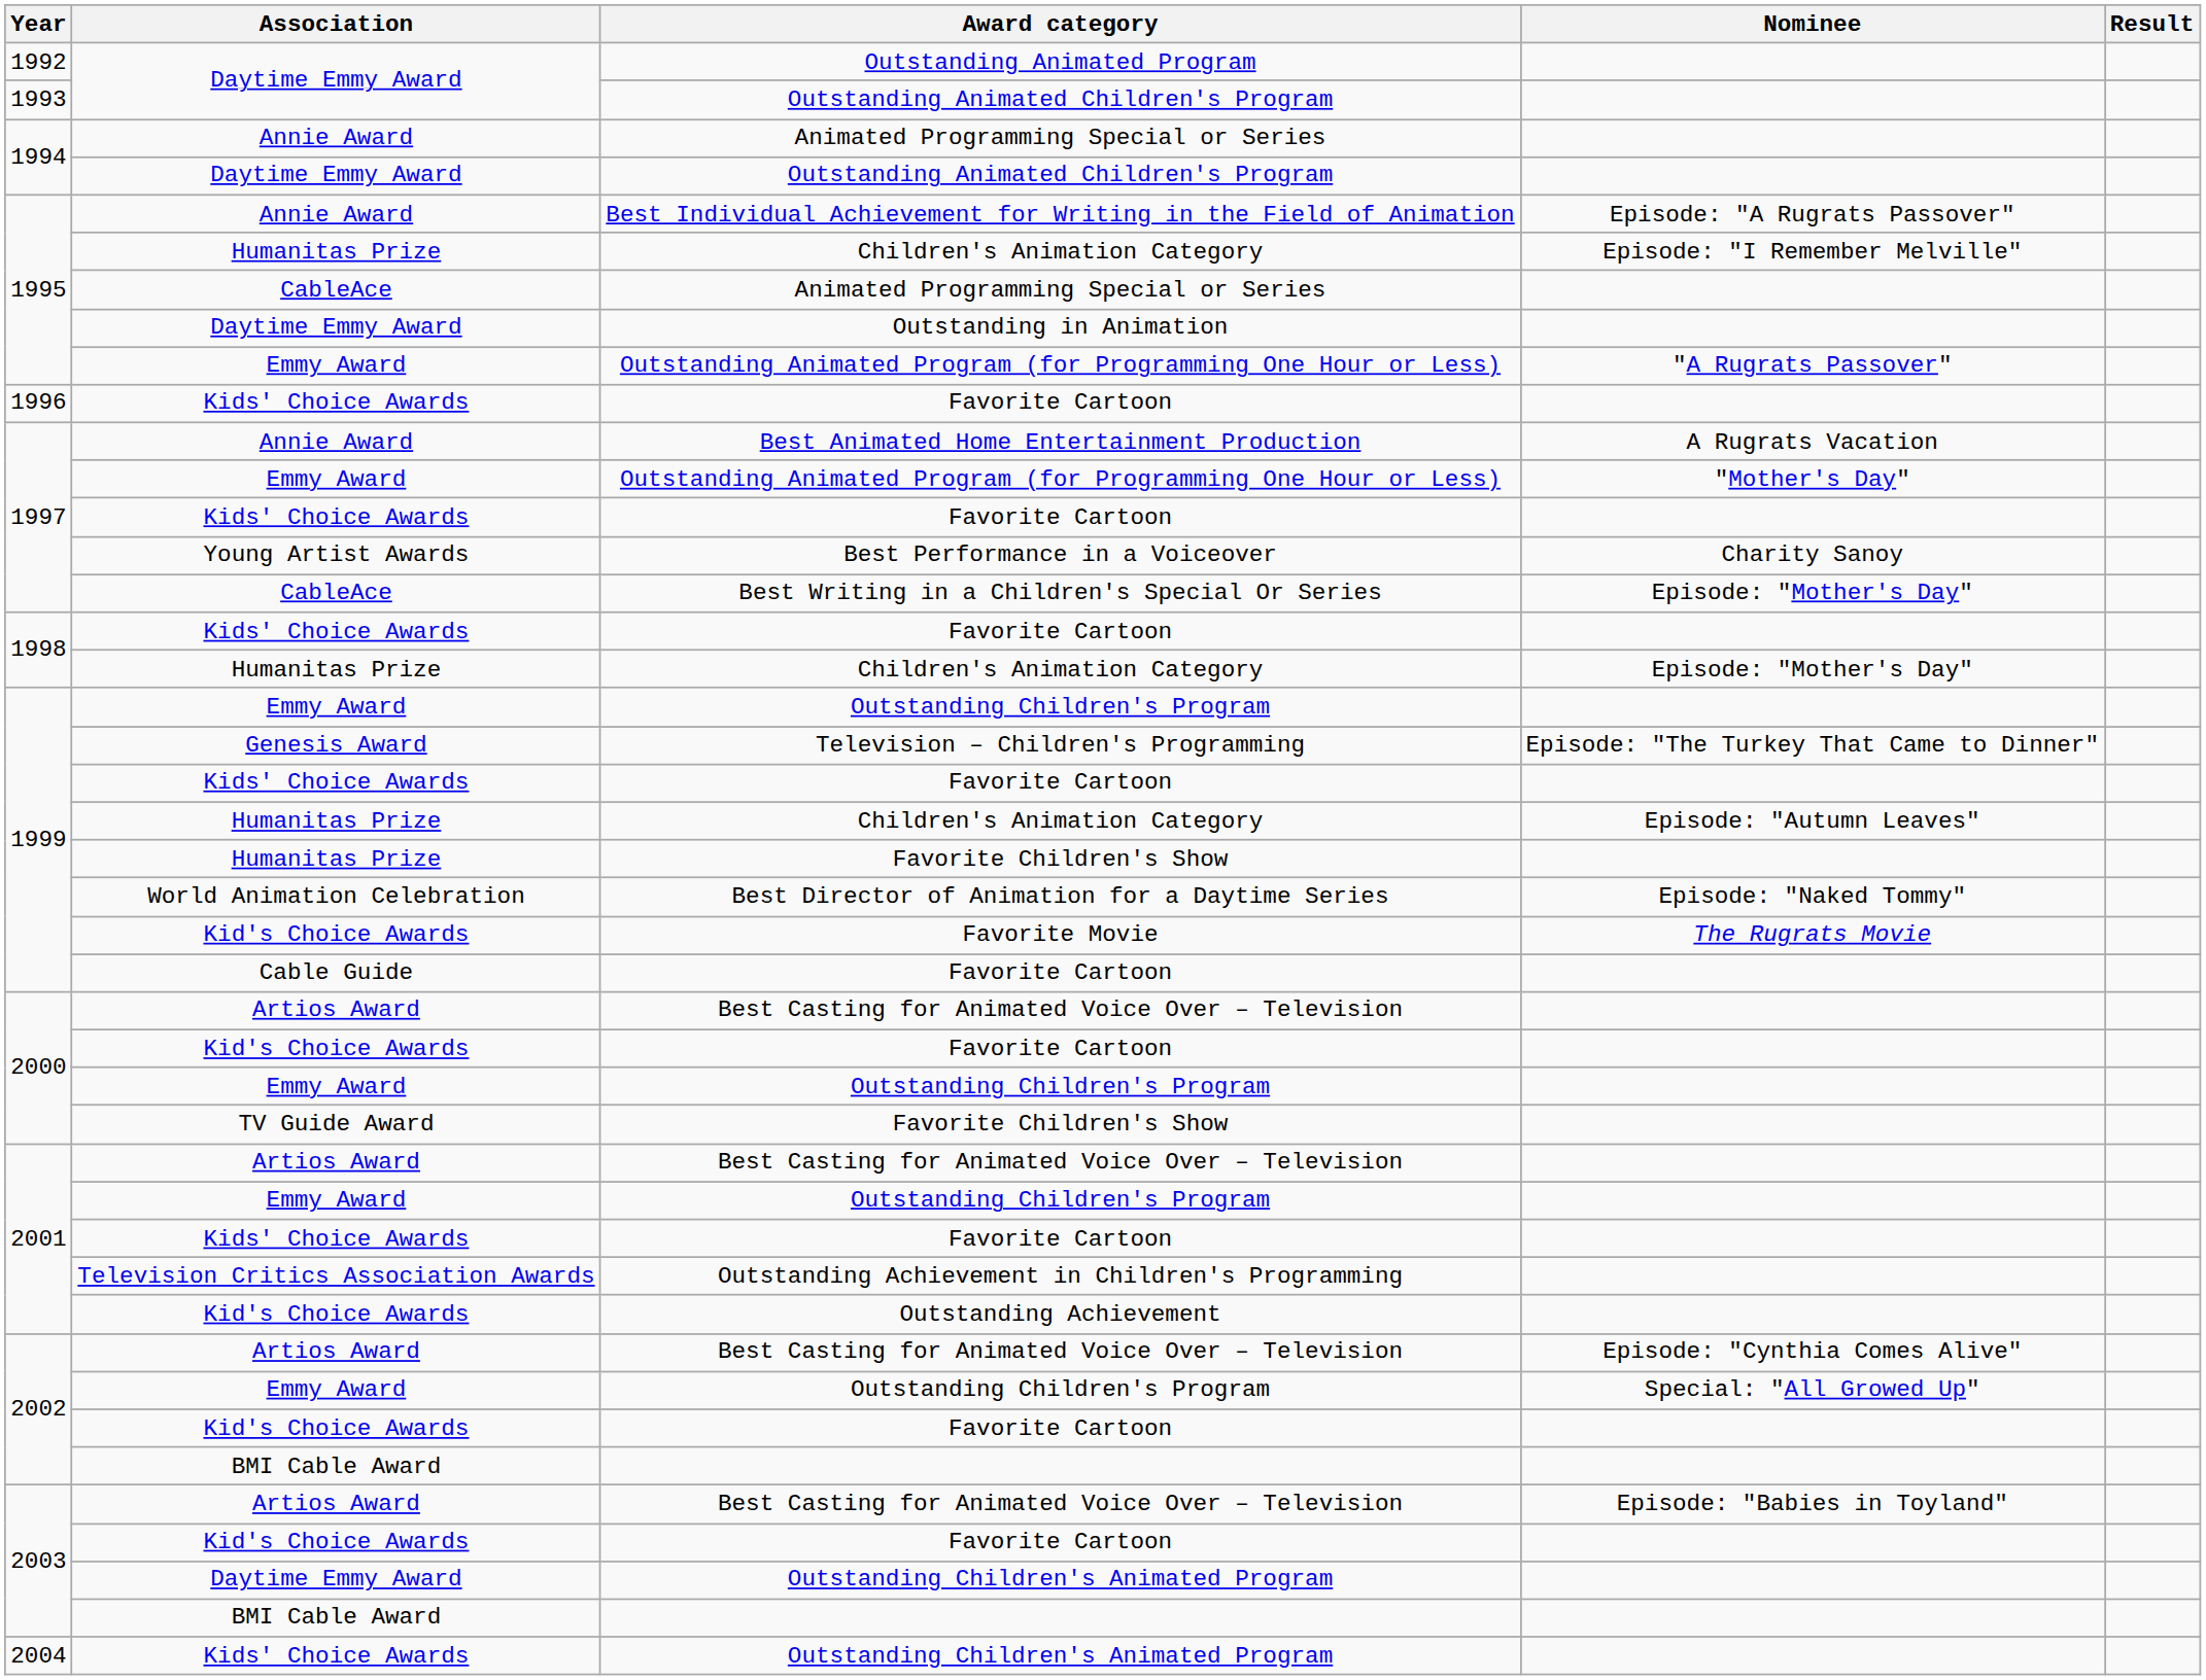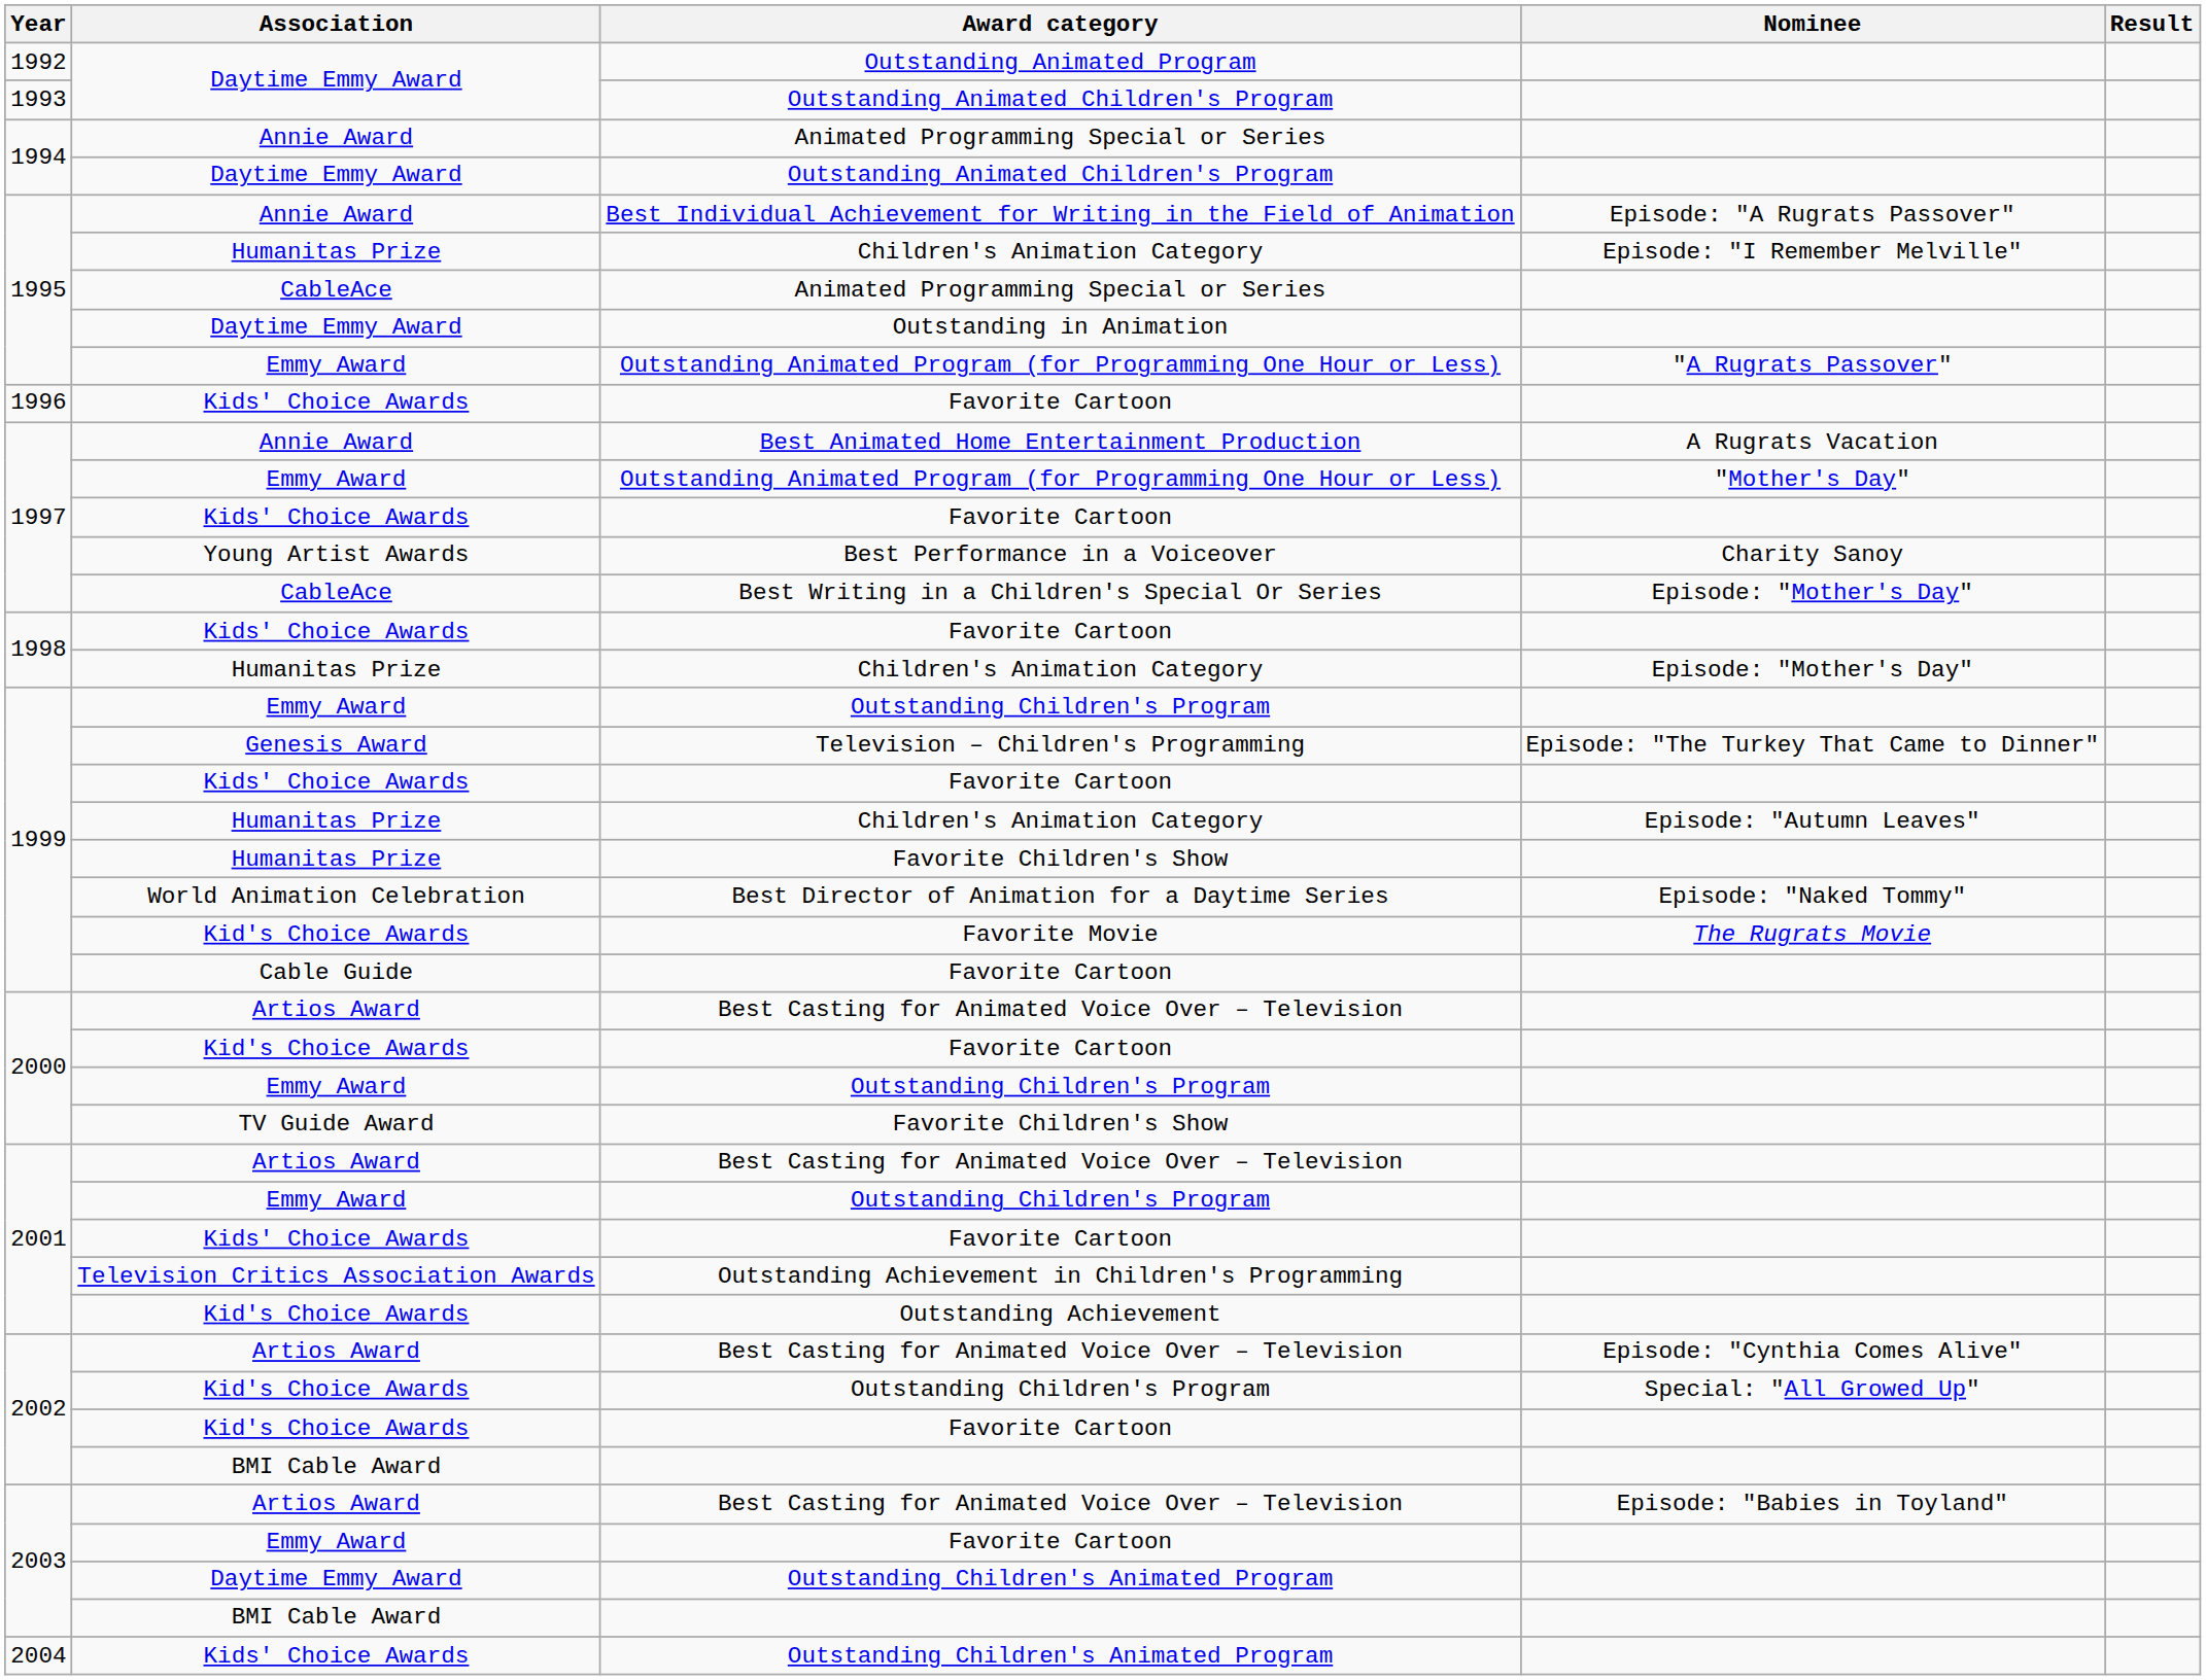2002 / Outstanding Children's Program | Association: Emmy Award -> Kid's Choice Awards
2003 / Favorite Cartoon | Association: Kid's Choice Awards -> Emmy Award
